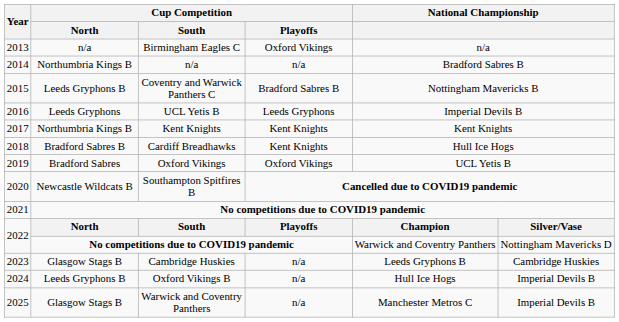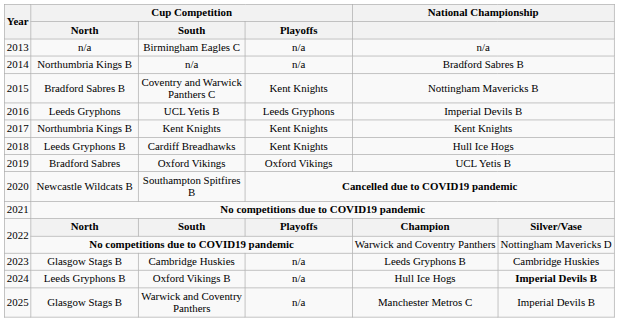Birmingham Eagles C | Cup Competition / Playoffs: Oxford Vikings -> n/a
Coventry and Warwick Panthers C | Cup Competition / North: Leeds Gryphons B -> Bradford Sabres B
Coventry and Warwick Panthers C | Cup Competition / Playoffs: Bradford Sabres B -> Kent Knights
Cardiff Breadhawks | Cup Competition / North: Bradford Sabres B -> Leeds Gryphons B
Oxford Vikings B | column 6: normal -> bold
